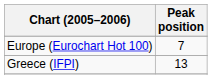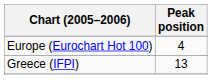Europe (Eurochart Hot 100) | Peak position: 7 -> 4
